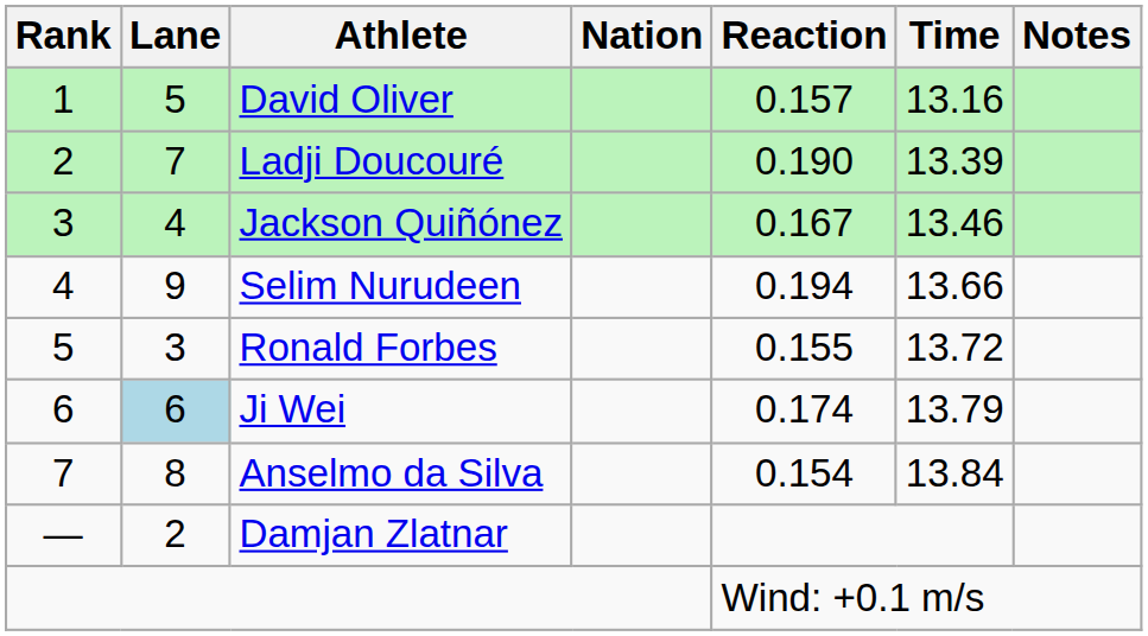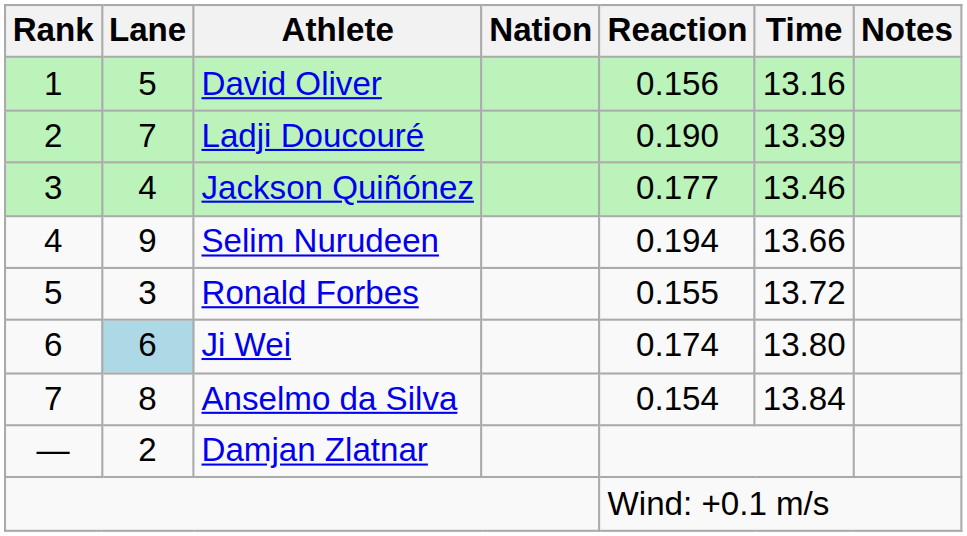David Oliver | Reaction: 0.157 -> 0.156
Jackson Quiñónez | Reaction: 0.167 -> 0.177
Ji Wei | Time: 13.79 -> 13.80
